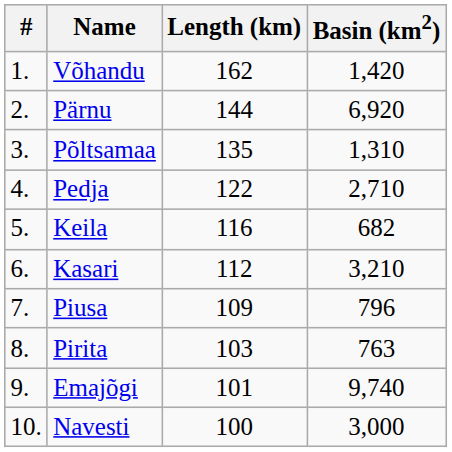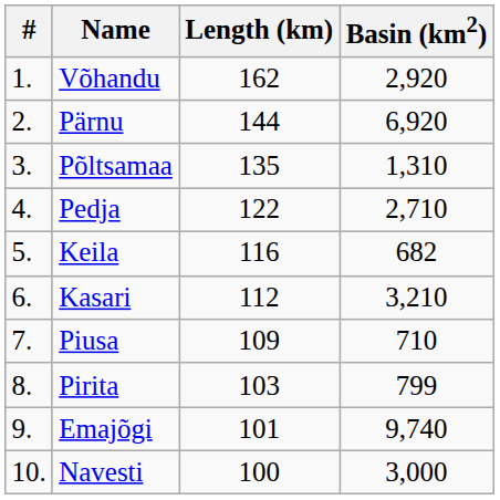Võhandu | Basin (km2): 1,420 -> 2,920
Piusa | Basin (km2): 796 -> 710
Pirita | Basin (km2): 763 -> 799
